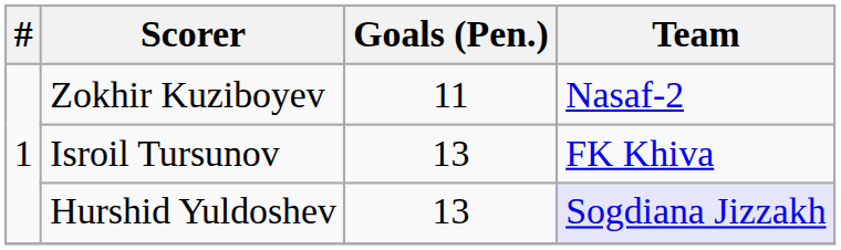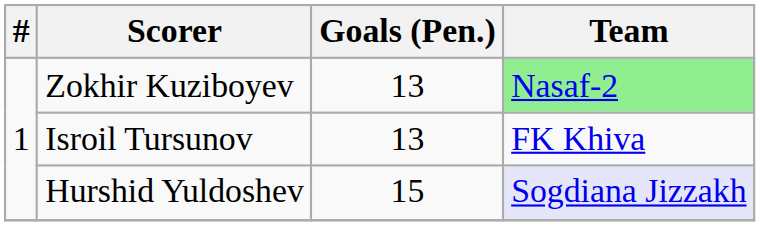Zokhir Kuziboyev | Goals (Pen.): 11 -> 13
Zokhir Kuziboyev | Team: no background -> lightgreen background
Hurshid Yuldoshev | Goals (Pen.): 13 -> 15
